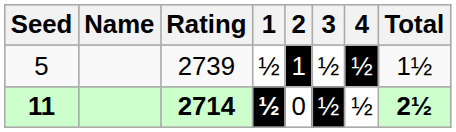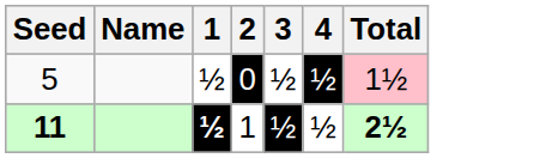- column: Rating | 2739 | 2714
5 | 2: 1 -> 0
5 | Total: no background -> pink background
11 | 2: 0 -> 1
